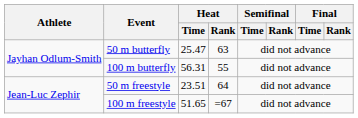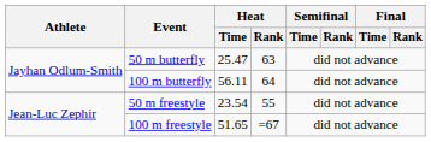100 m butterfly | Heat / Time: 56.31 -> 56.11
100 m butterfly | Heat / Rank: 55 -> 64
50 m freestyle | Heat / Time: 23.51 -> 23.54
50 m freestyle | Heat / Rank: 64 -> 55
